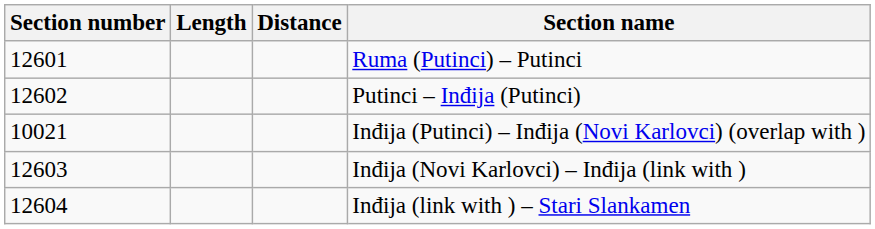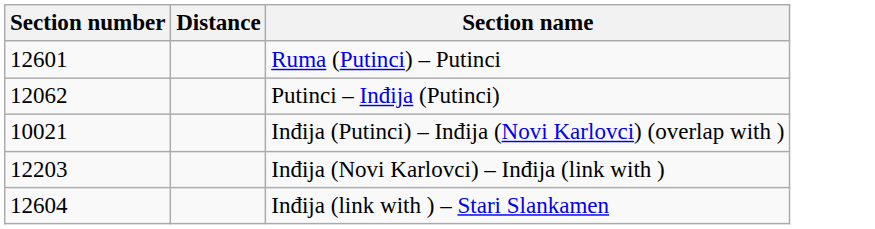- column: Length
Putinci – Inđija (Putinci) | Section number: 12602 -> 12062
Inđija (Novi Karlovci) – Inđija (link with ) | Section number: 12603 -> 12203
